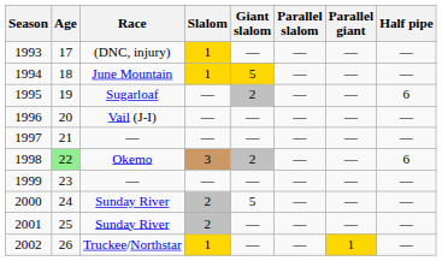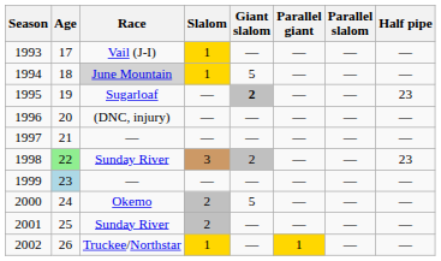columns swapped: Parallel slalom <-> Parallel giant
1993 | Race: (DNC, injury) -> Vail (J-I)
1994 | Race: no background -> lightgrey background
1994 | Giant slalom: gold background -> no background
1995 | Giant slalom: normal -> bold
1995 | Half pipe: 6 -> 23
1996 | Race: Vail (J-I) -> (DNC, injury)
1998 | Race: Okemo -> Sunday River
1998 | Half pipe: 6 -> 23
1999 | Age: no background -> lightblue background
2000 | Race: Sunday River -> Okemo
